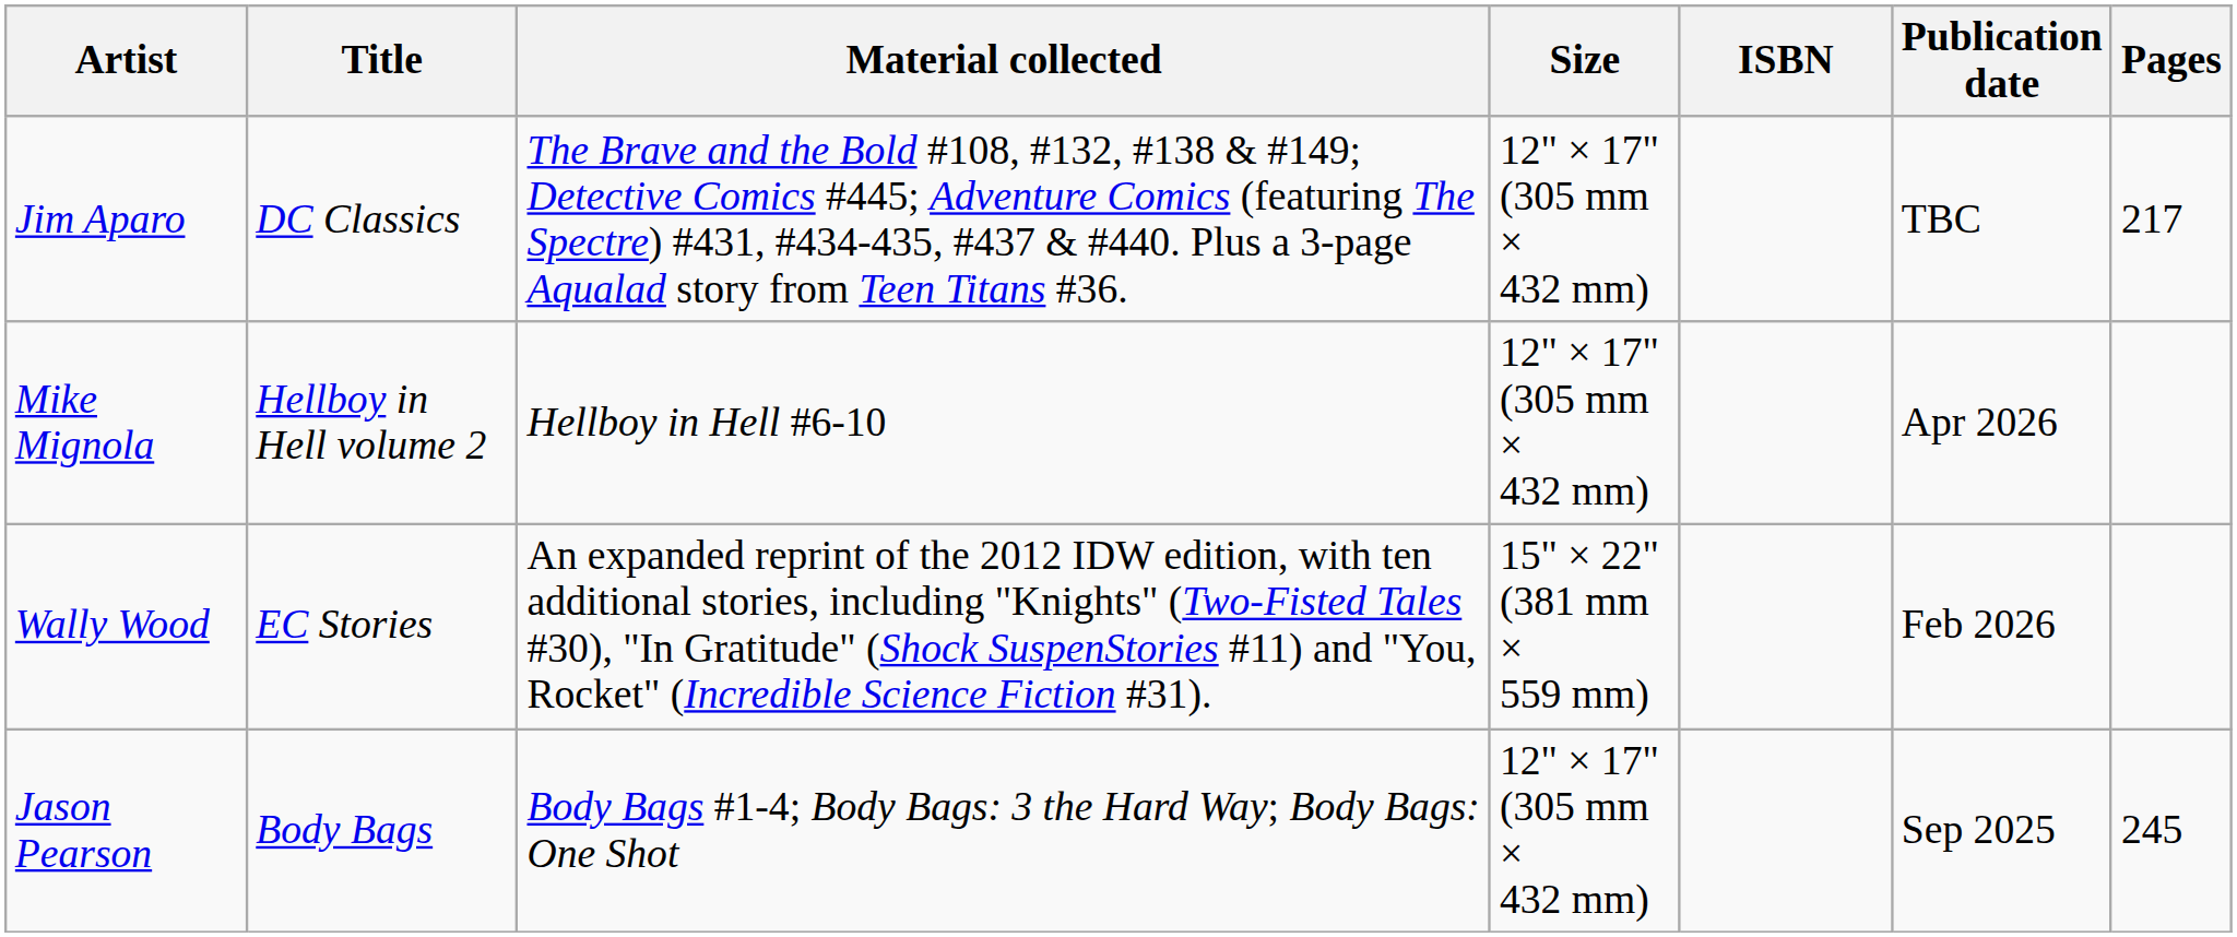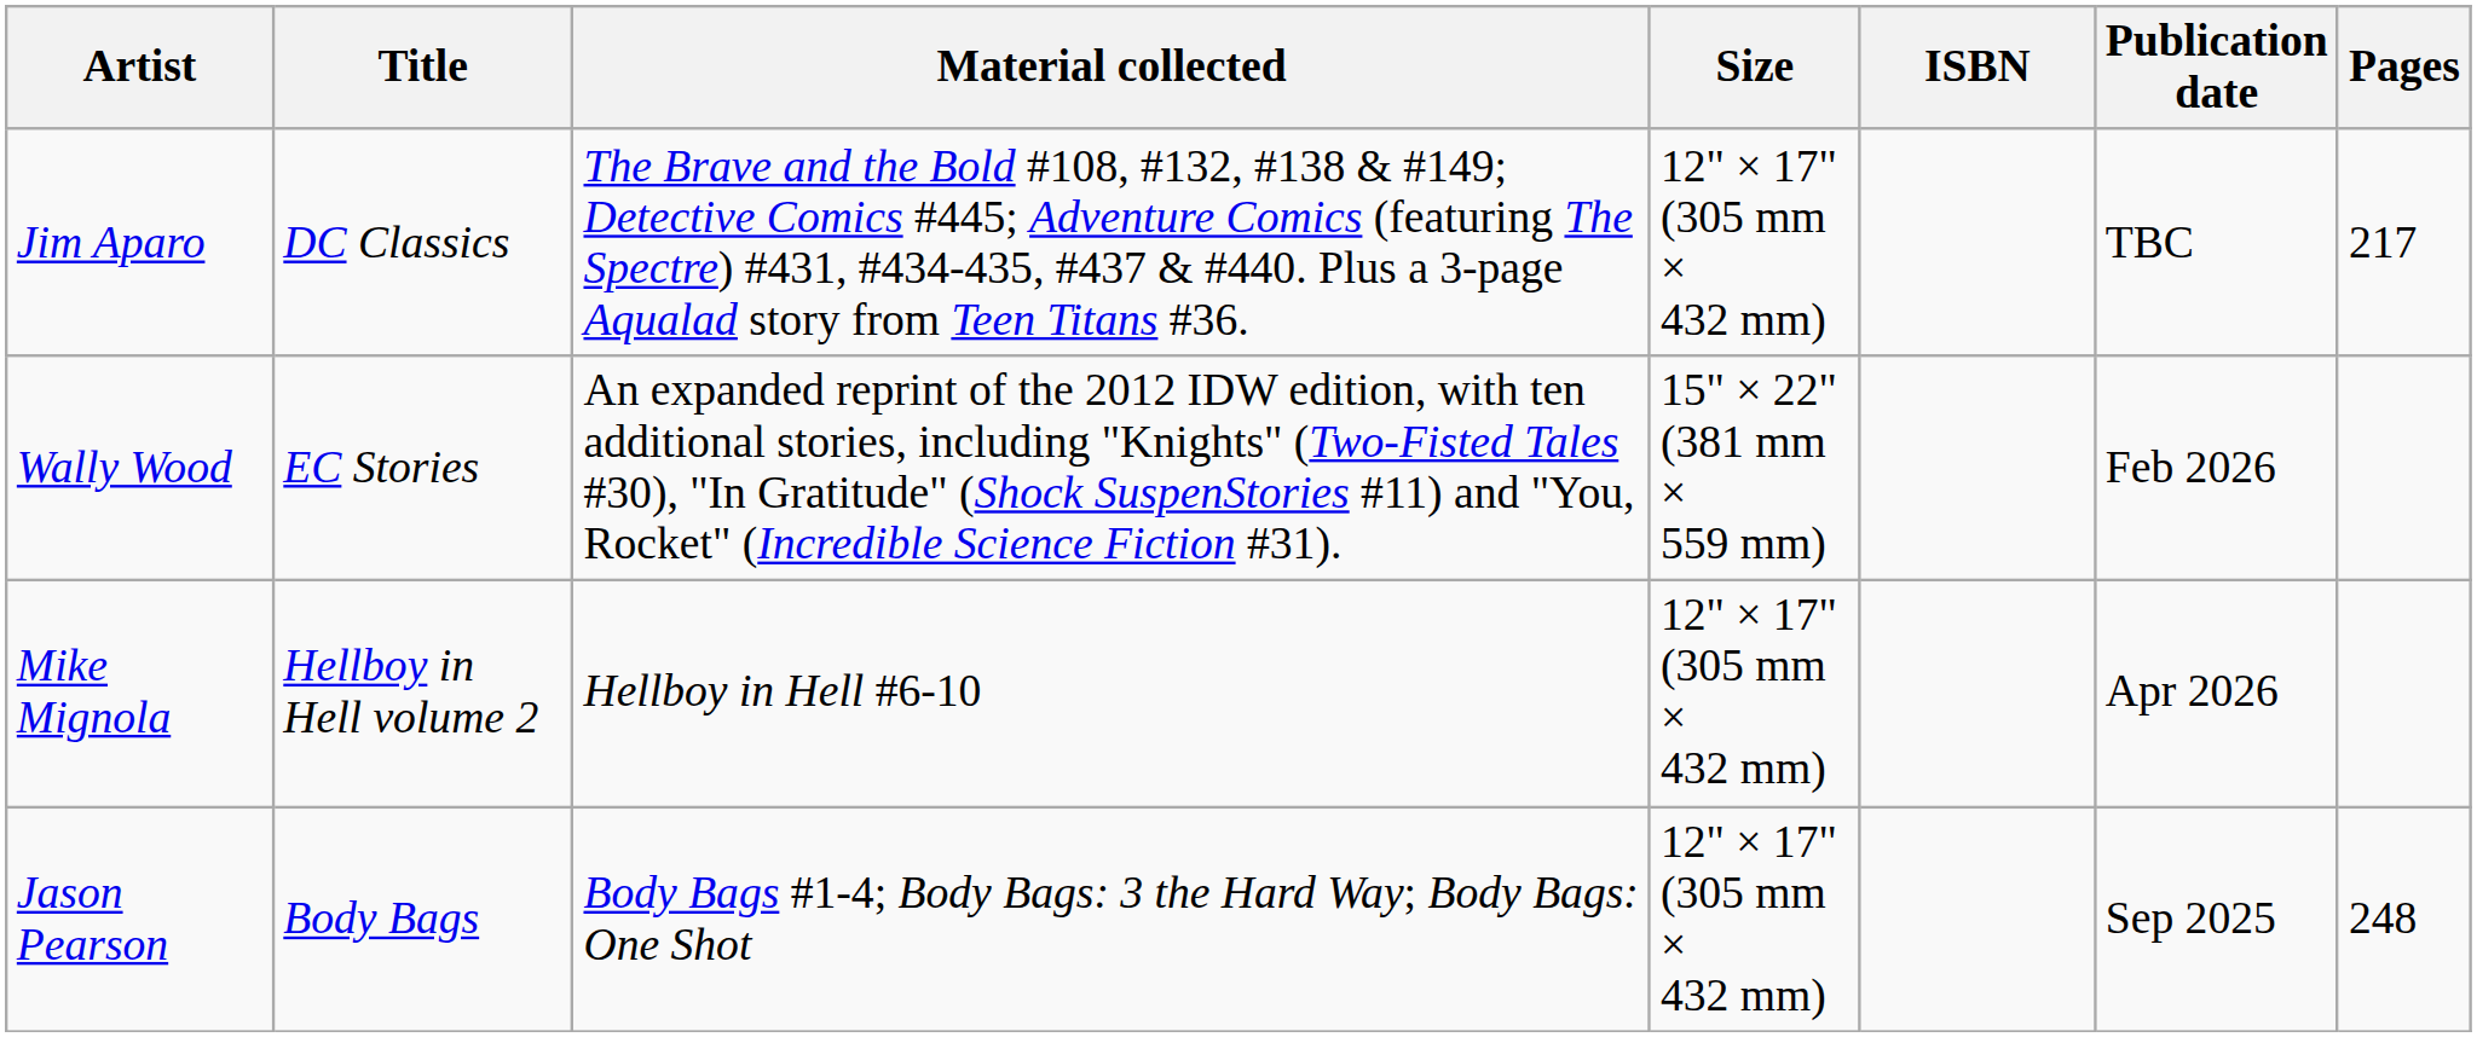rows swapped: Wally Wood <-> Mike Mignola
Jason Pearson | Pages: 245 -> 248
